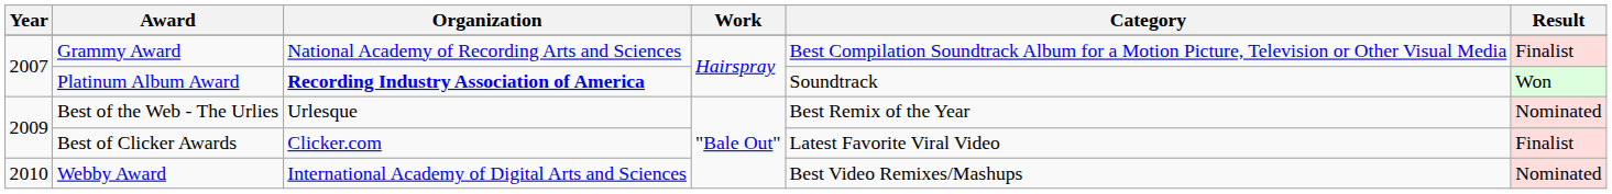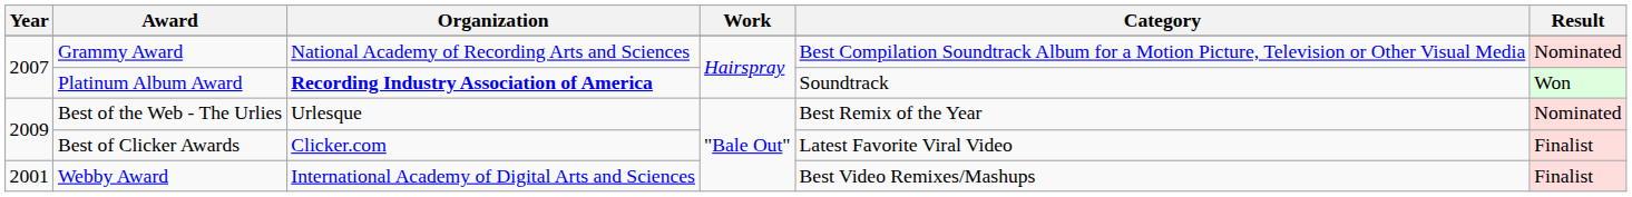Grammy Award | Result: Finalist -> Nominated
Webby Award | Year: 2010 -> 2001
Webby Award | Result: Nominated -> Finalist
